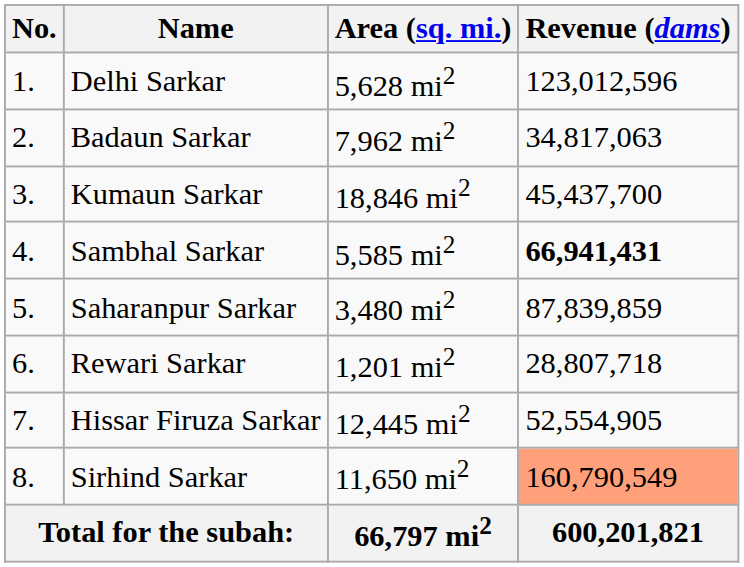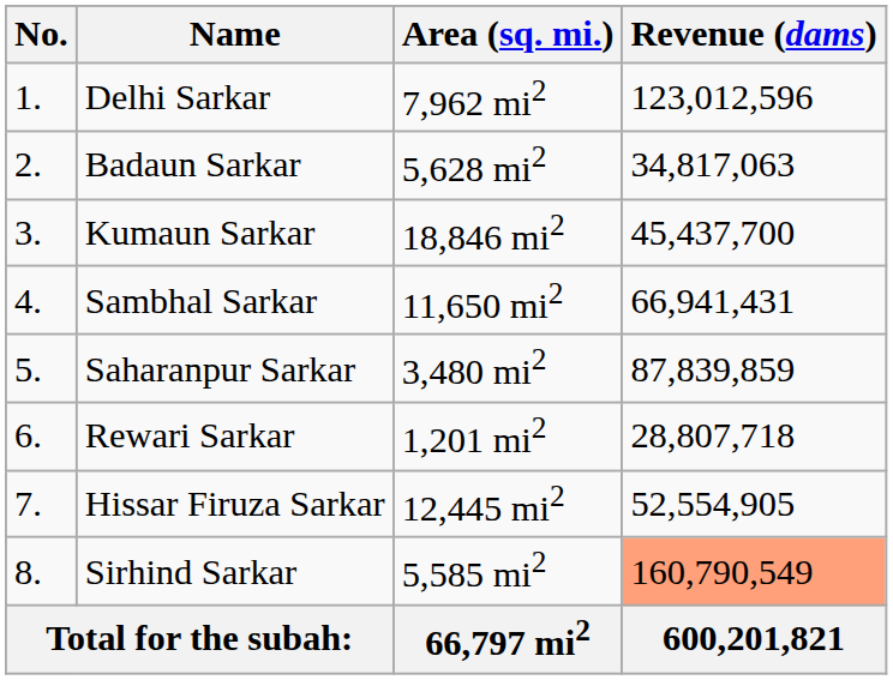Delhi Sarkar | Area (sq. mi.): 5,628 mi2 -> 7,962 mi2
Badaun Sarkar | Area (sq. mi.): 7,962 mi2 -> 5,628 mi2
Sambhal Sarkar | Area (sq. mi.): 5,585 mi2 -> 11,650 mi2
Sambhal Sarkar | Revenue (dams): bold -> normal
Sirhind Sarkar | Area (sq. mi.): 11,650 mi2 -> 5,585 mi2
